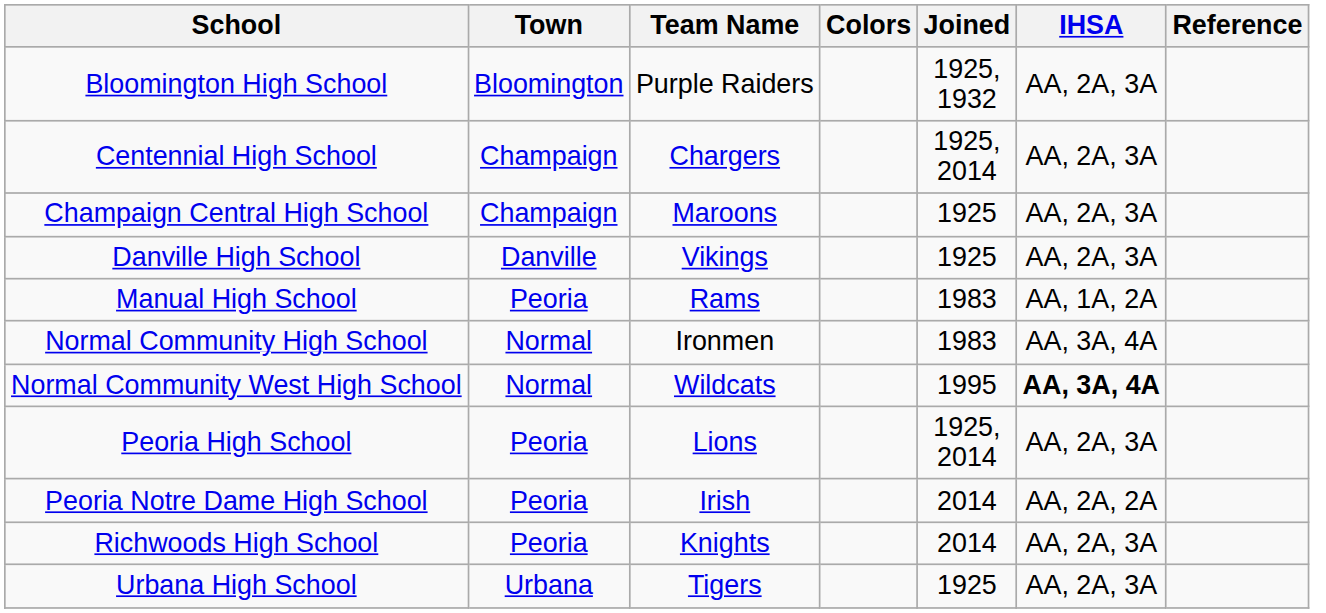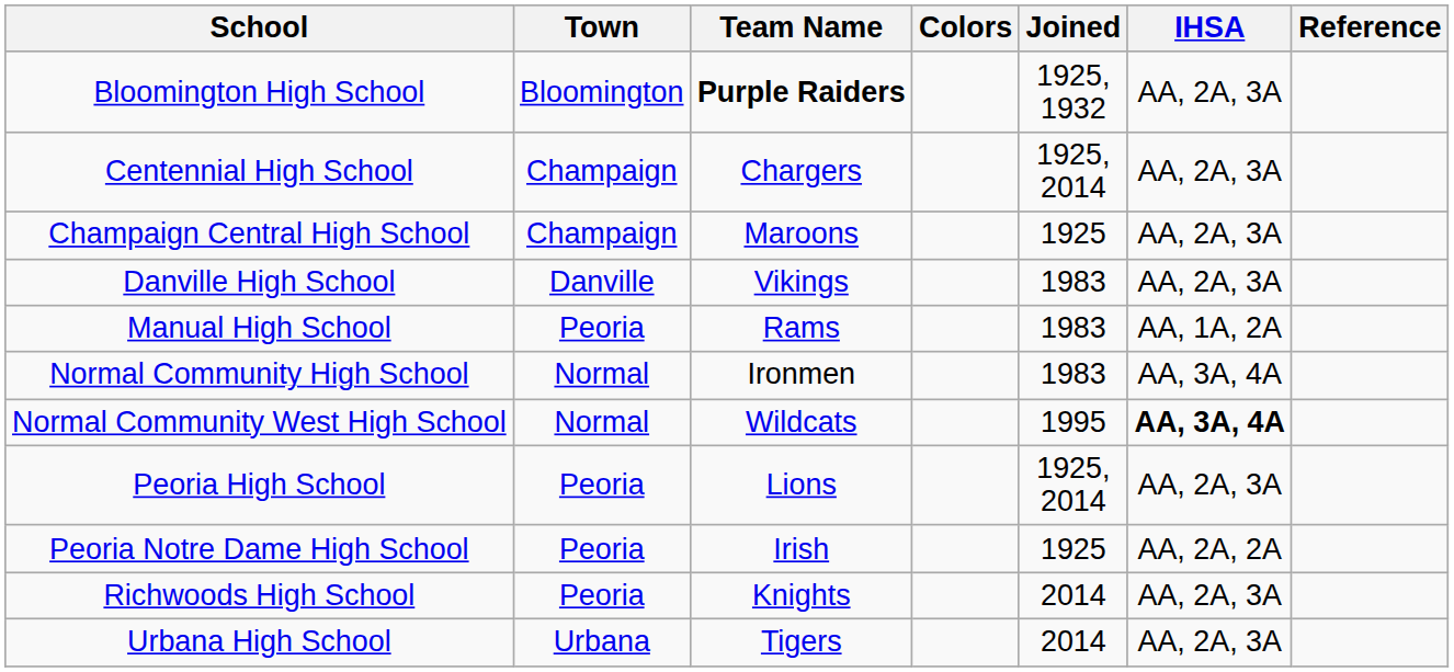Bloomington High School | Team Name: normal -> bold
Danville High School | Joined: 1925 -> 1983
Peoria Notre Dame High School | Joined: 2014 -> 1925
Urbana High School | Joined: 1925 -> 2014
